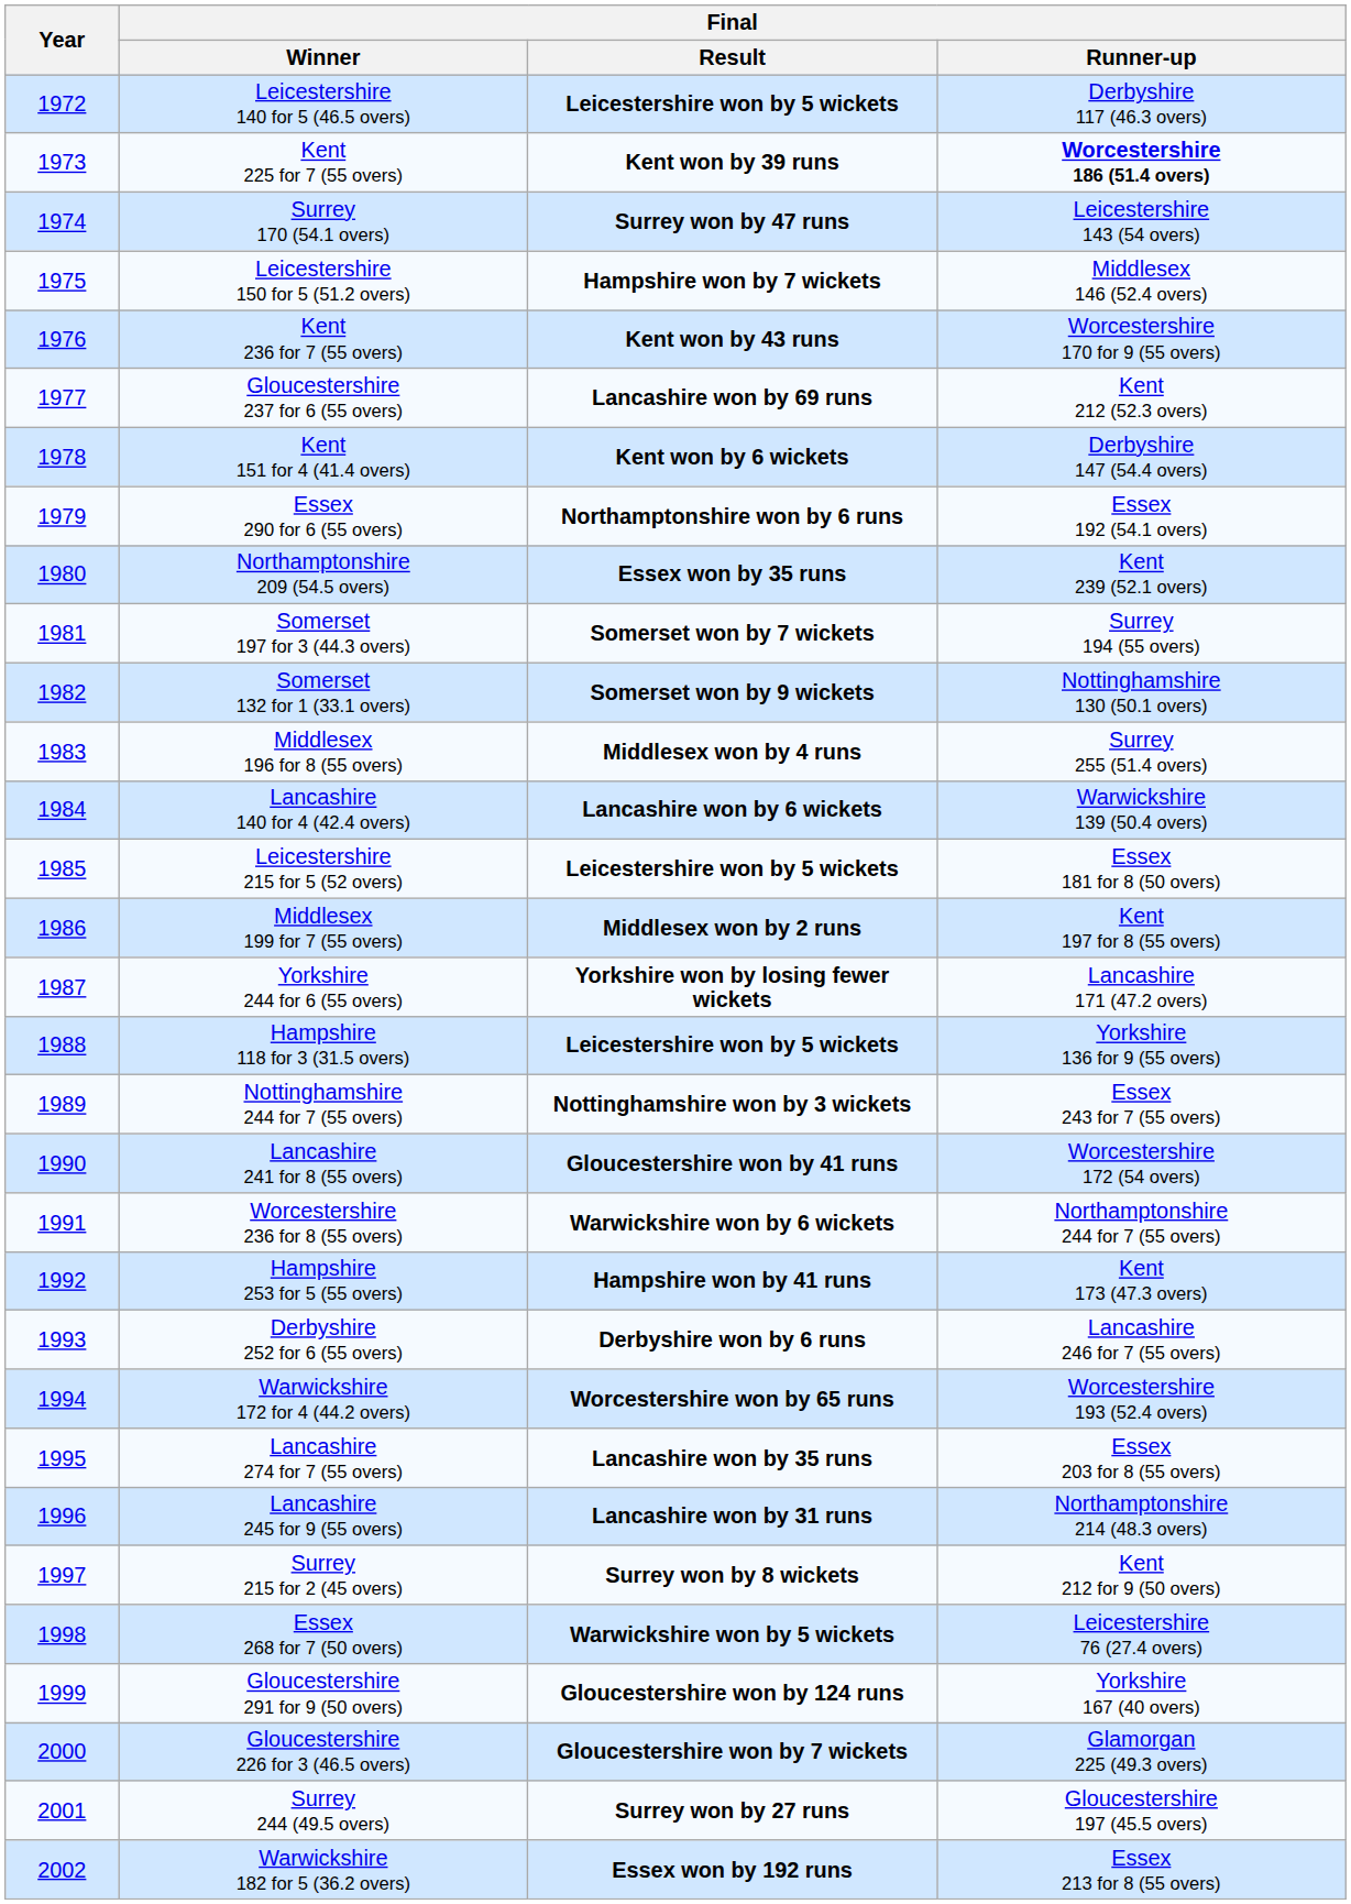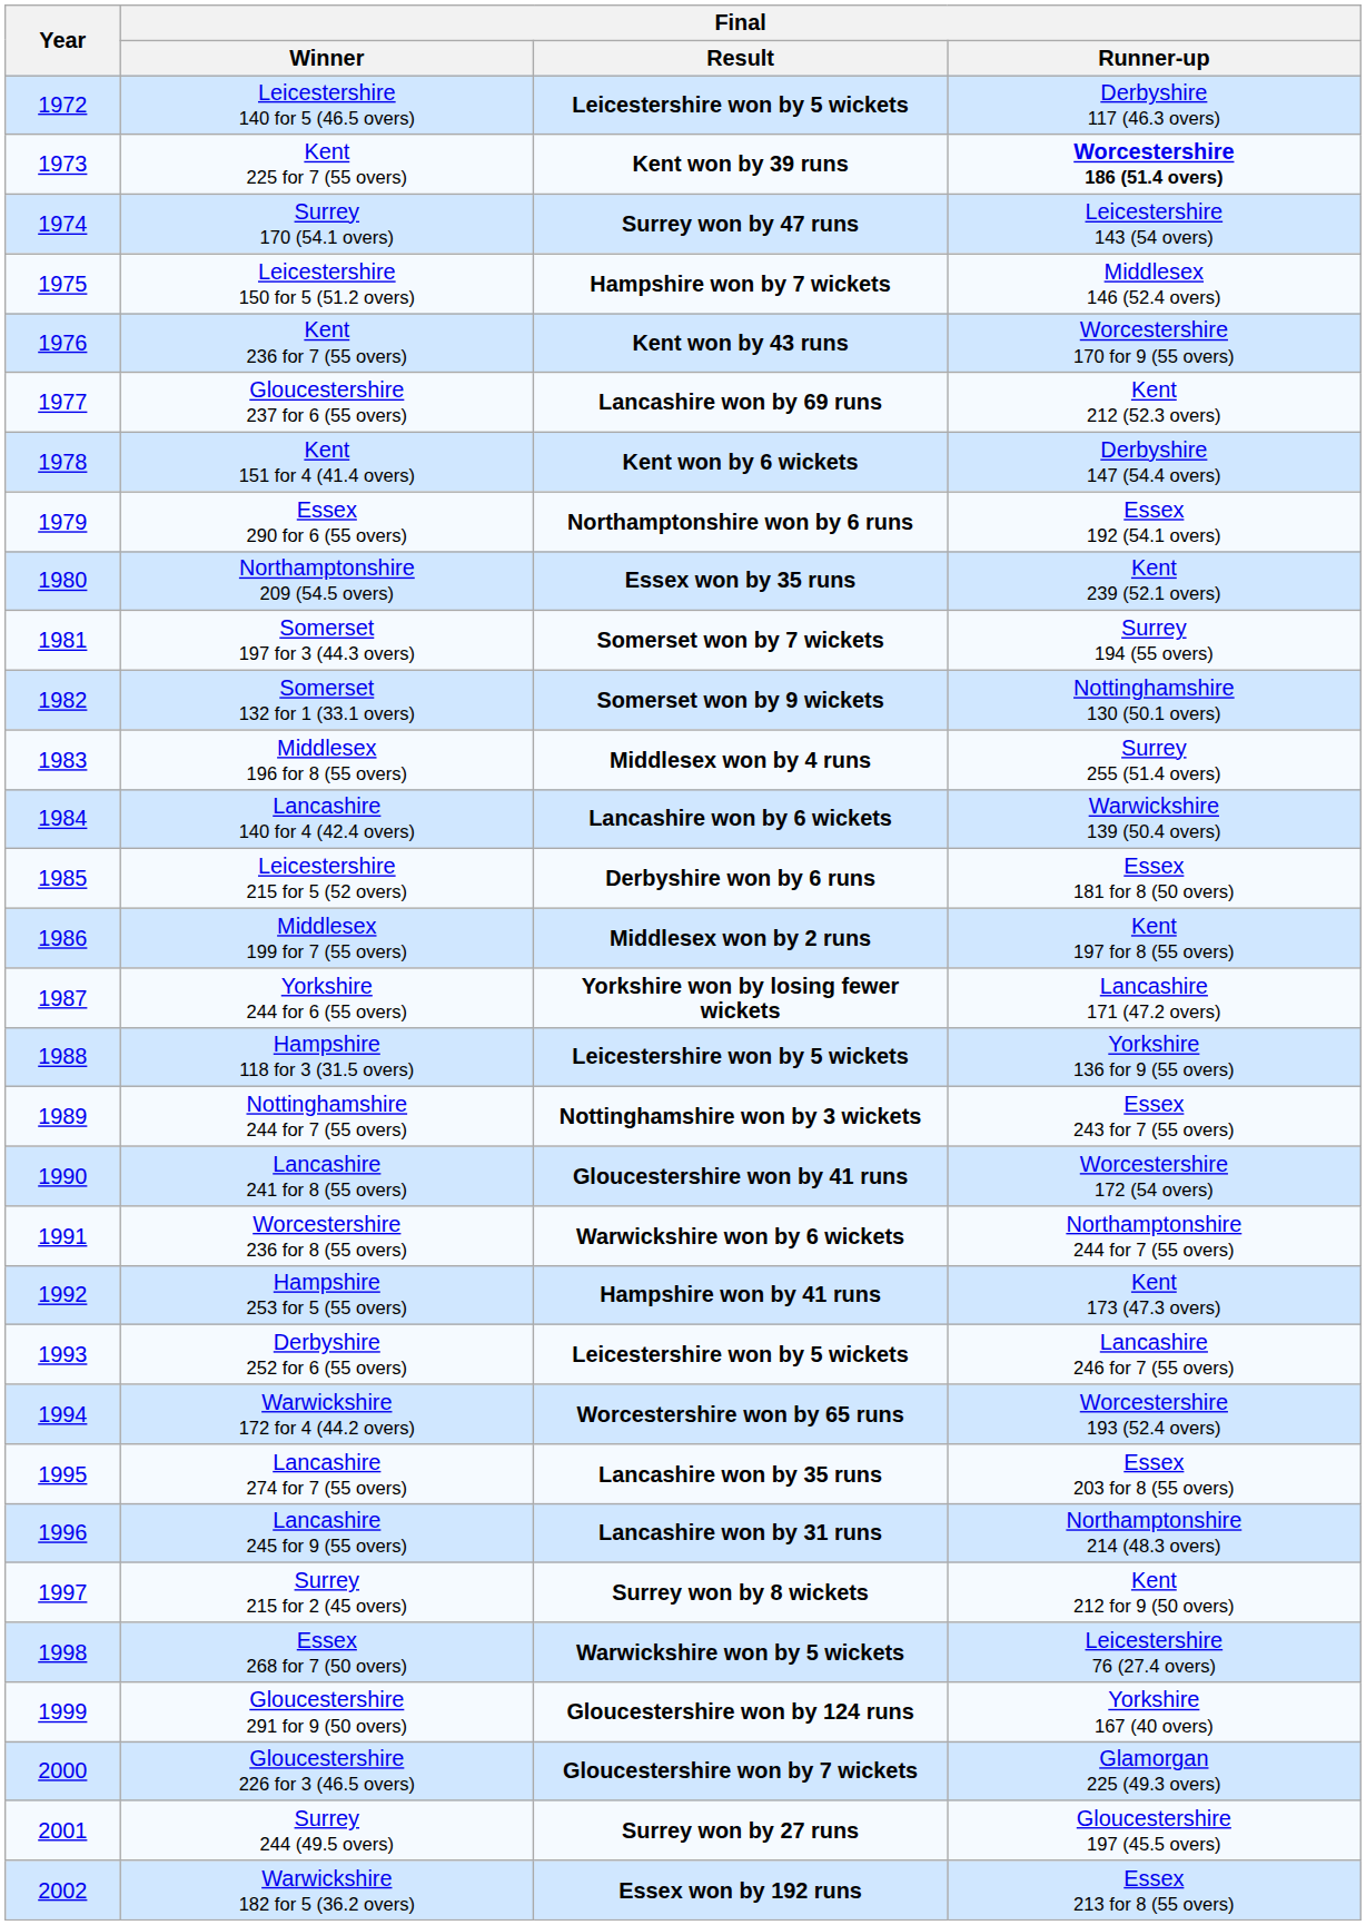Leicestershire 215 for 5 (52 overs) | Final / Result: Leicestershire won by 5 wickets -> Derbyshire won by 6 runs
Derbyshire 252 for 6 (55 overs) | Final / Result: Derbyshire won by 6 runs -> Leicestershire won by 5 wickets
